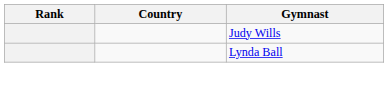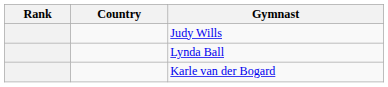+ row: Karle van der Bogard
